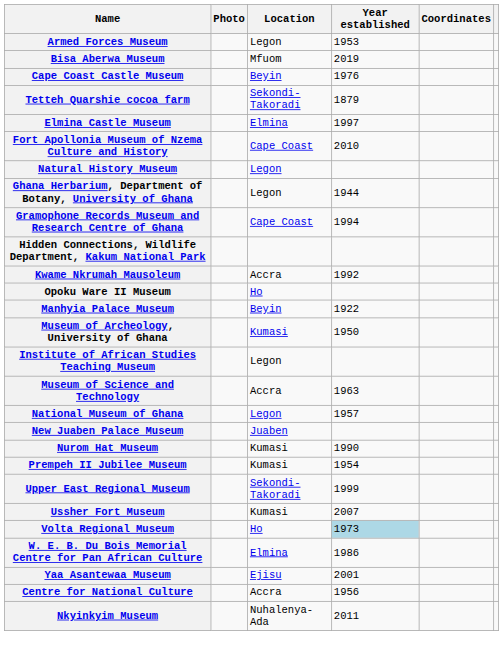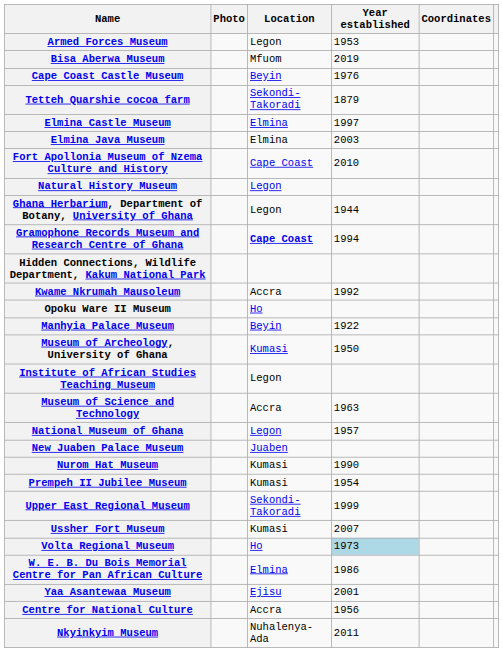+ row: Elmina Java Museum | Elmina | 2003
Gramophone Records Museum and Research Centre of Ghana | Location: normal -> bold
